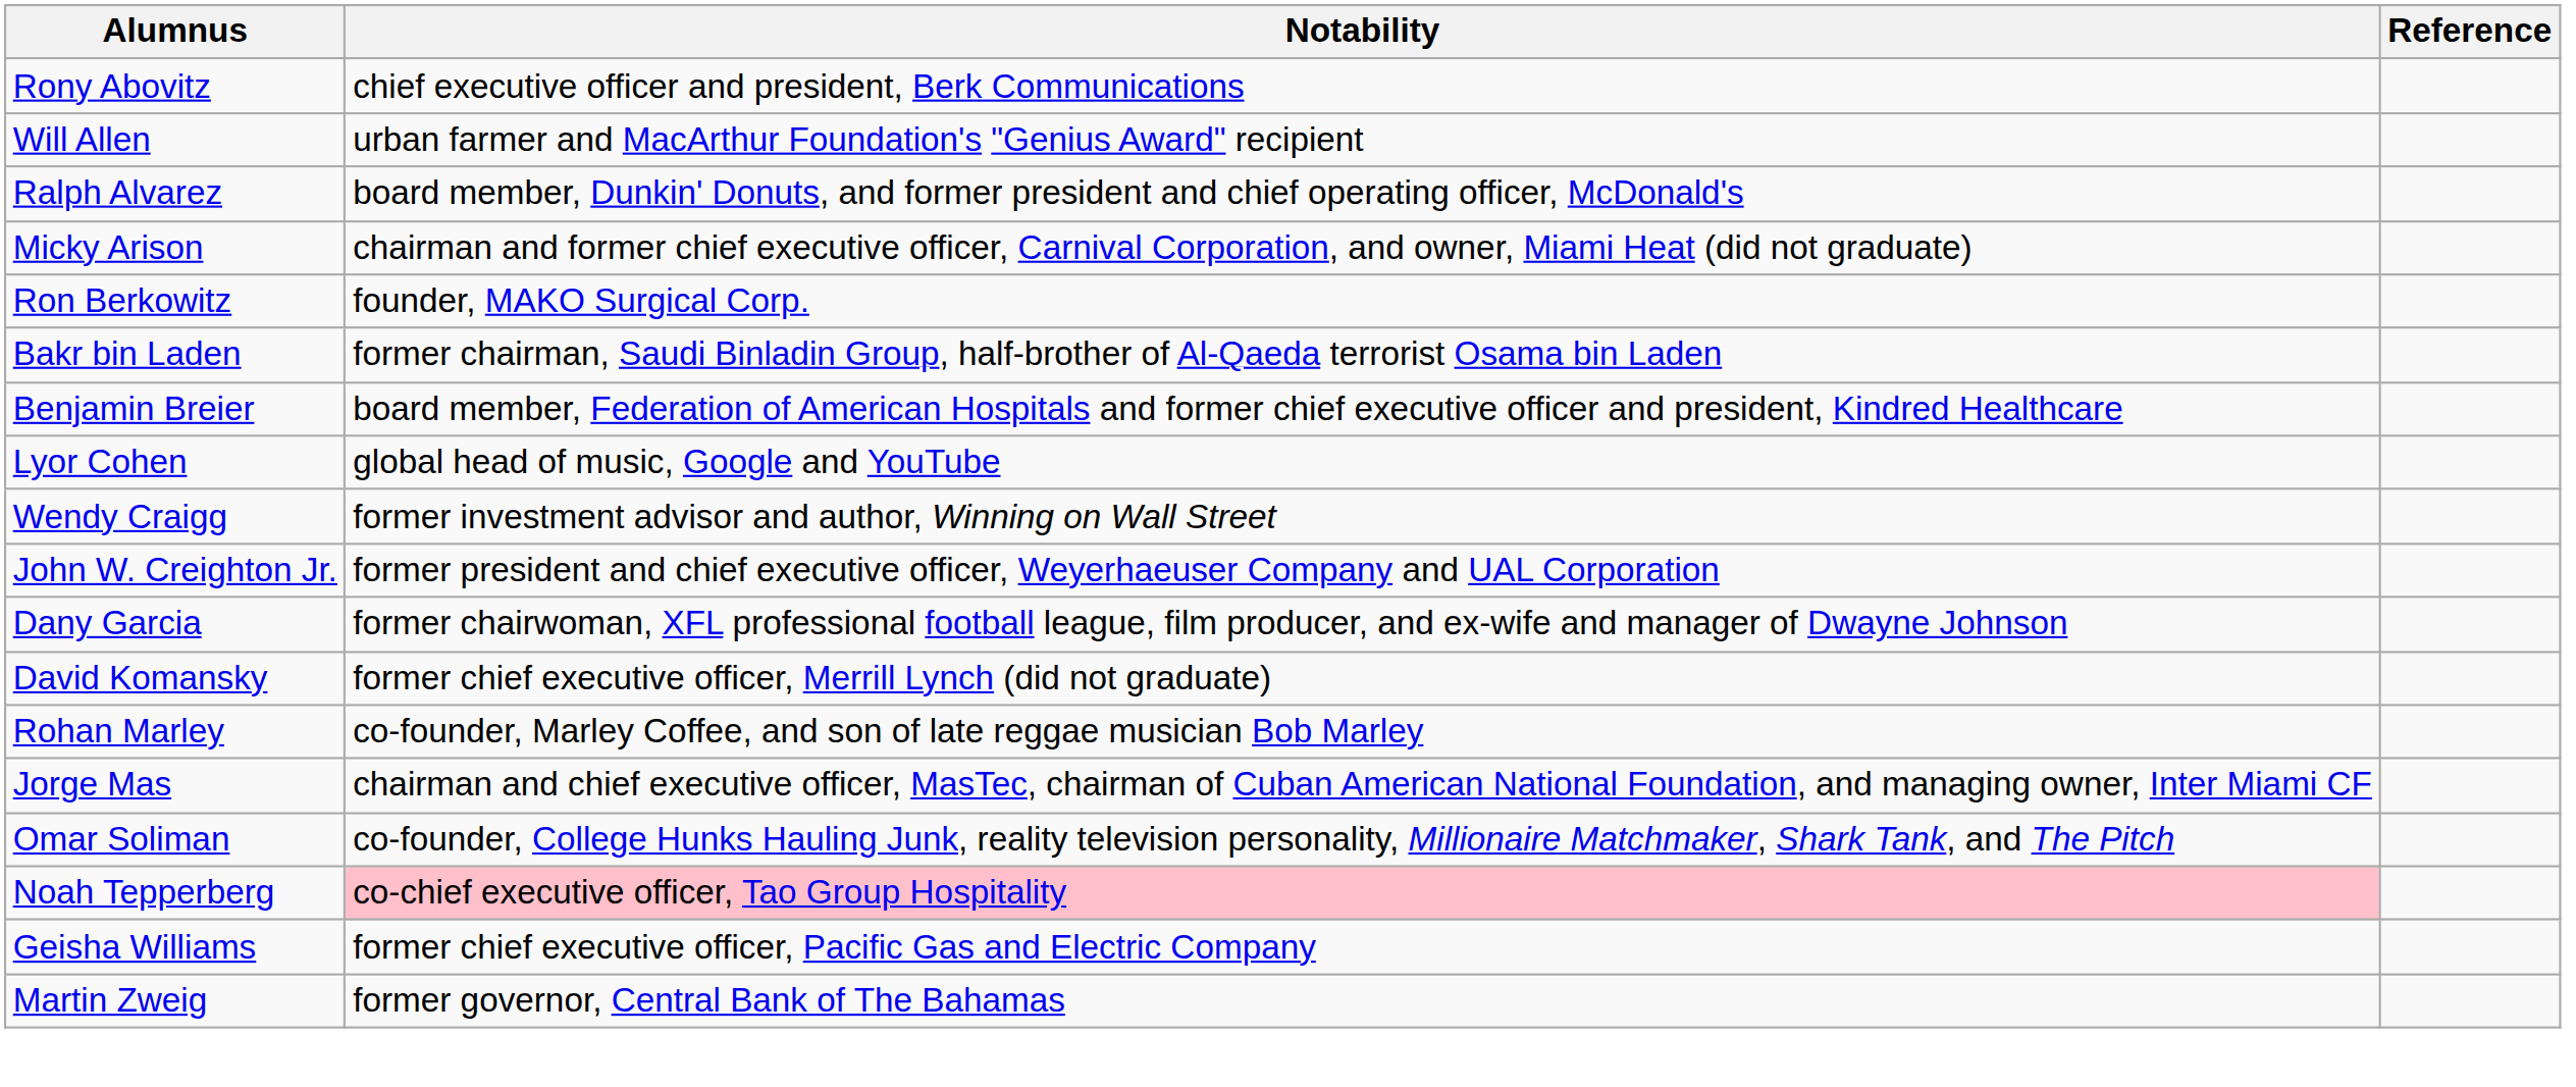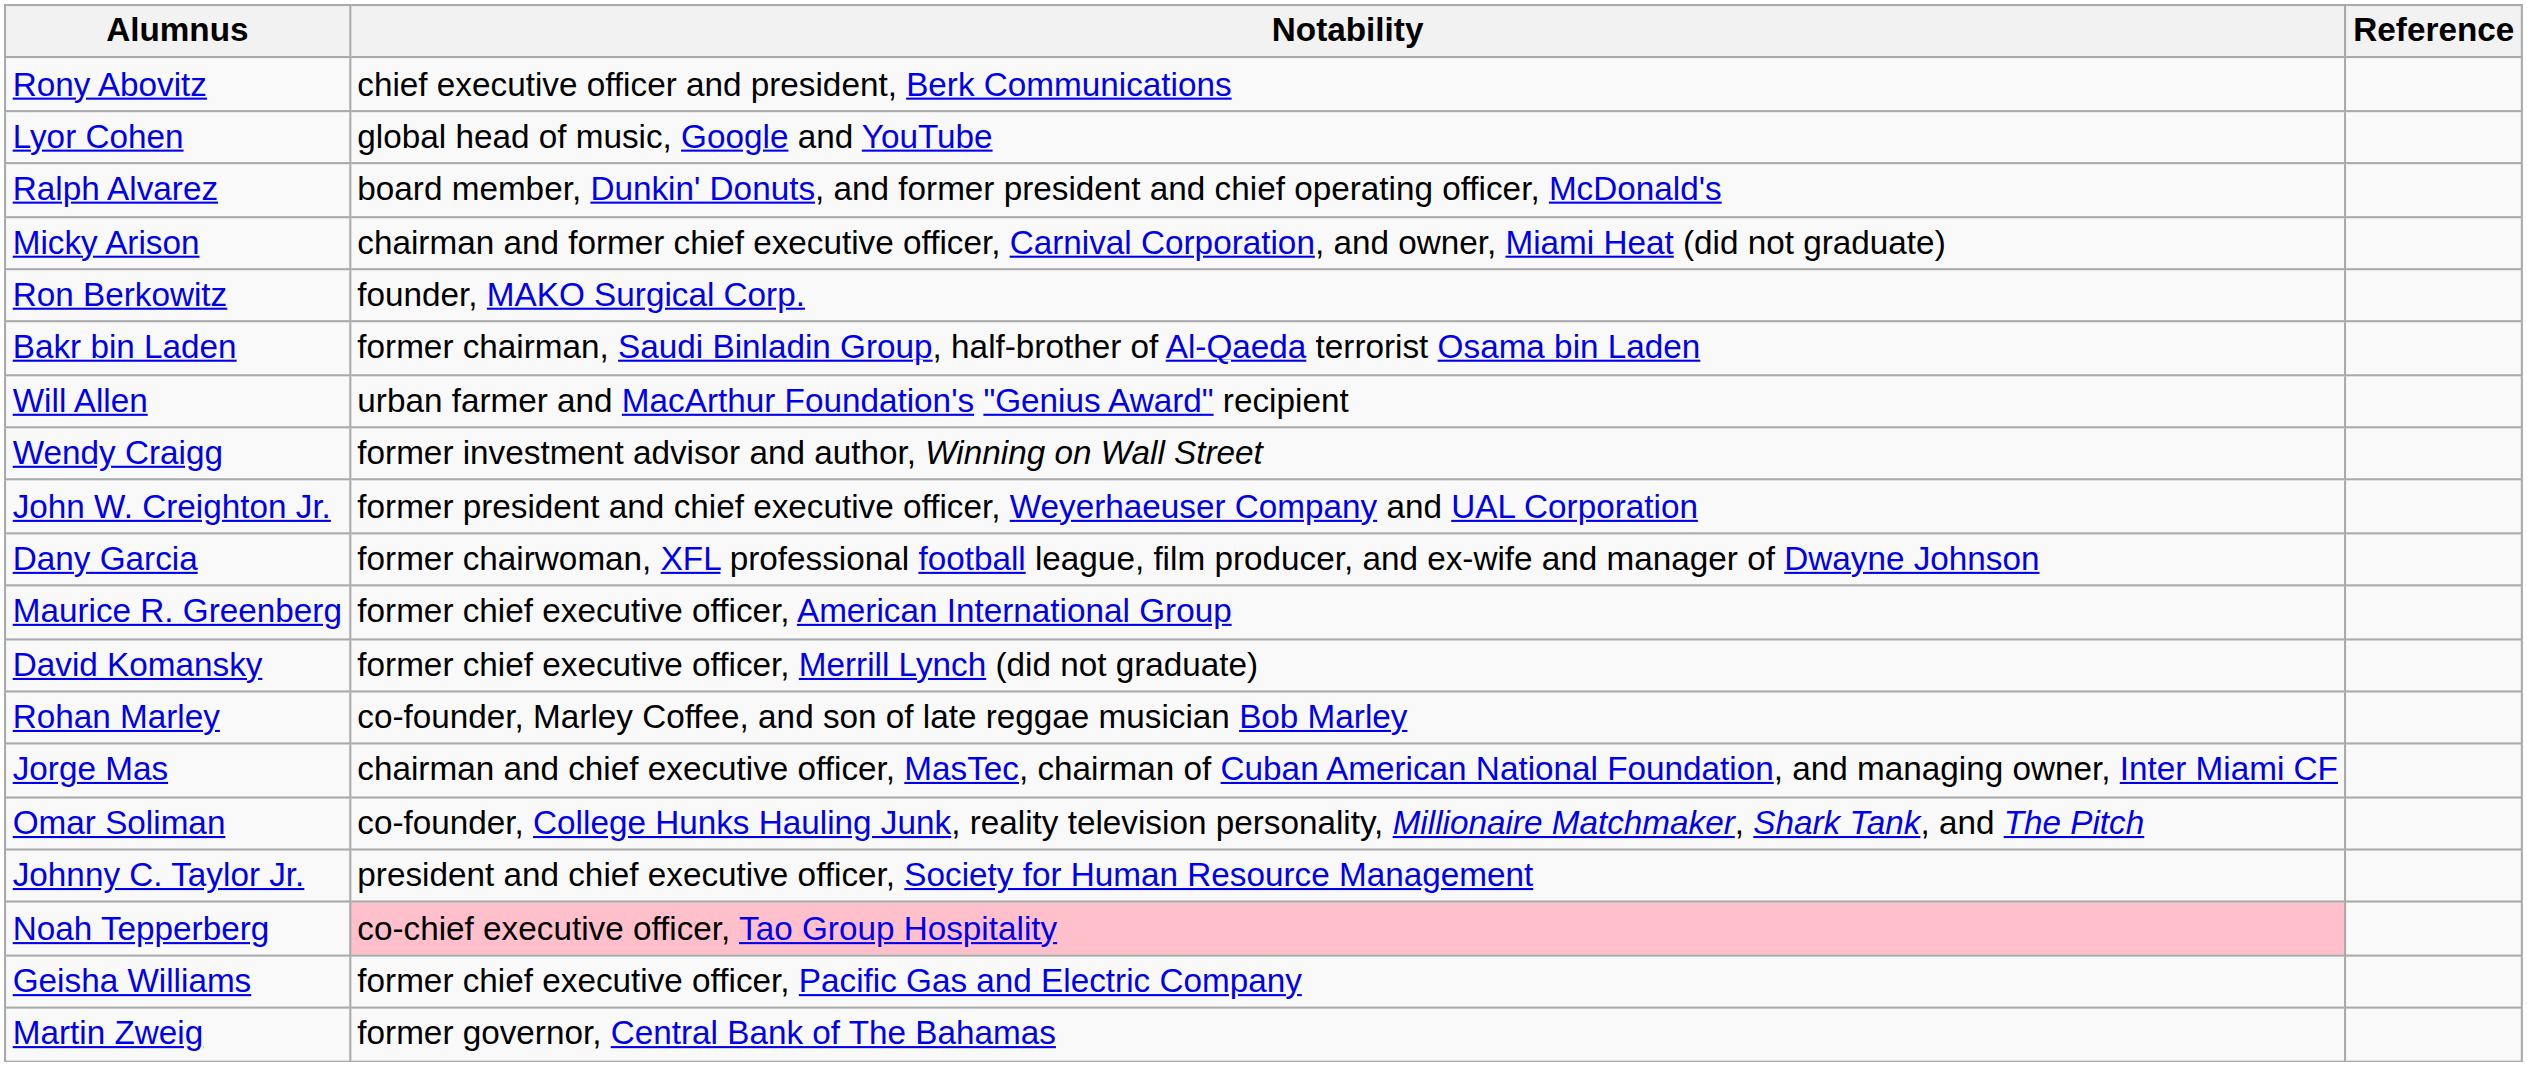rows swapped: Will Allen <-> Lyor Cohen
- row: Benjamin Breier | board member, Federation of American Hospitals and former chief executive officer and president, Kindred Healthcare
+ row: Maurice R. Greenberg | former chief executive officer, American International Group
+ row: Johnny C. Taylor Jr. | president and chief executive officer, Society for Human Resource Management
